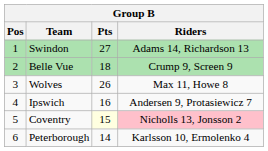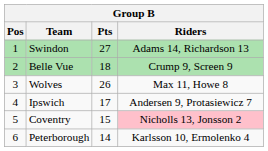Ipswich | Pts: 16 -> 17
Coventry | Pts: lightyellow background -> no background
